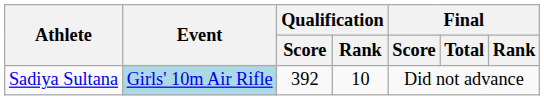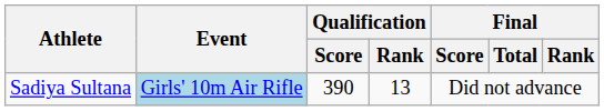Sadiya Sultana | Qualification / Score: 392 -> 390
Sadiya Sultana | Qualification / Rank: 10 -> 13
